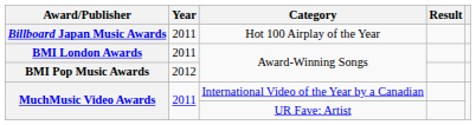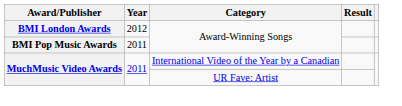- row: Billboard Japan Music Awards | 2011 | Hot 100 Airplay of the Year
BMI London Awards | Year: 2011 -> 2012
BMI Pop Music Awards | Year: 2012 -> 2011
